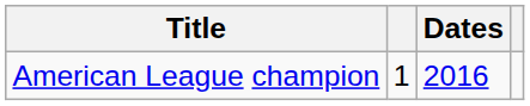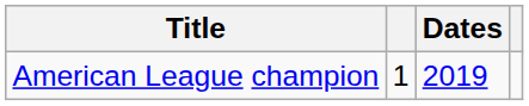American League champion | Dates: 2016 -> 2019
